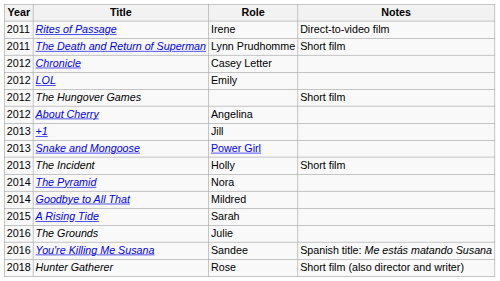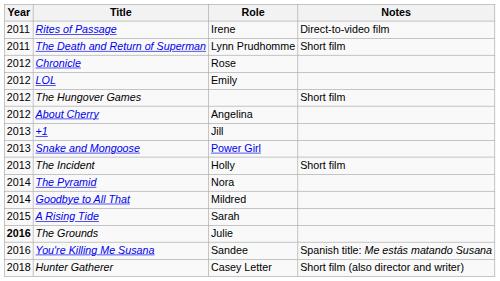Chronicle | Role: Casey Letter -> Rose
The Grounds | Year: normal -> bold
Hunter Gatherer | Role: Rose -> Casey Letter
